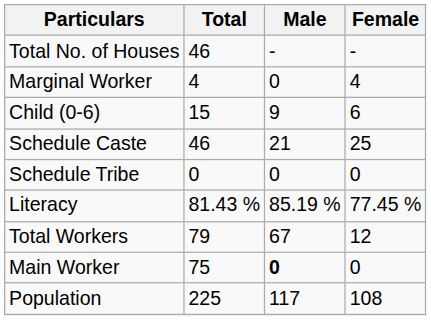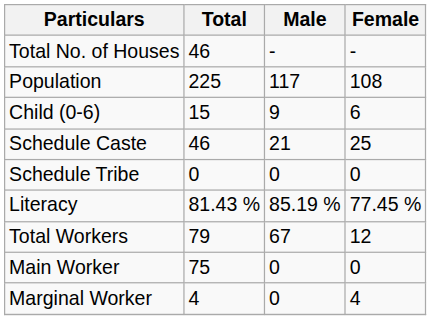rows swapped: Population <-> Marginal Worker
Main Worker | Male: bold -> normal
